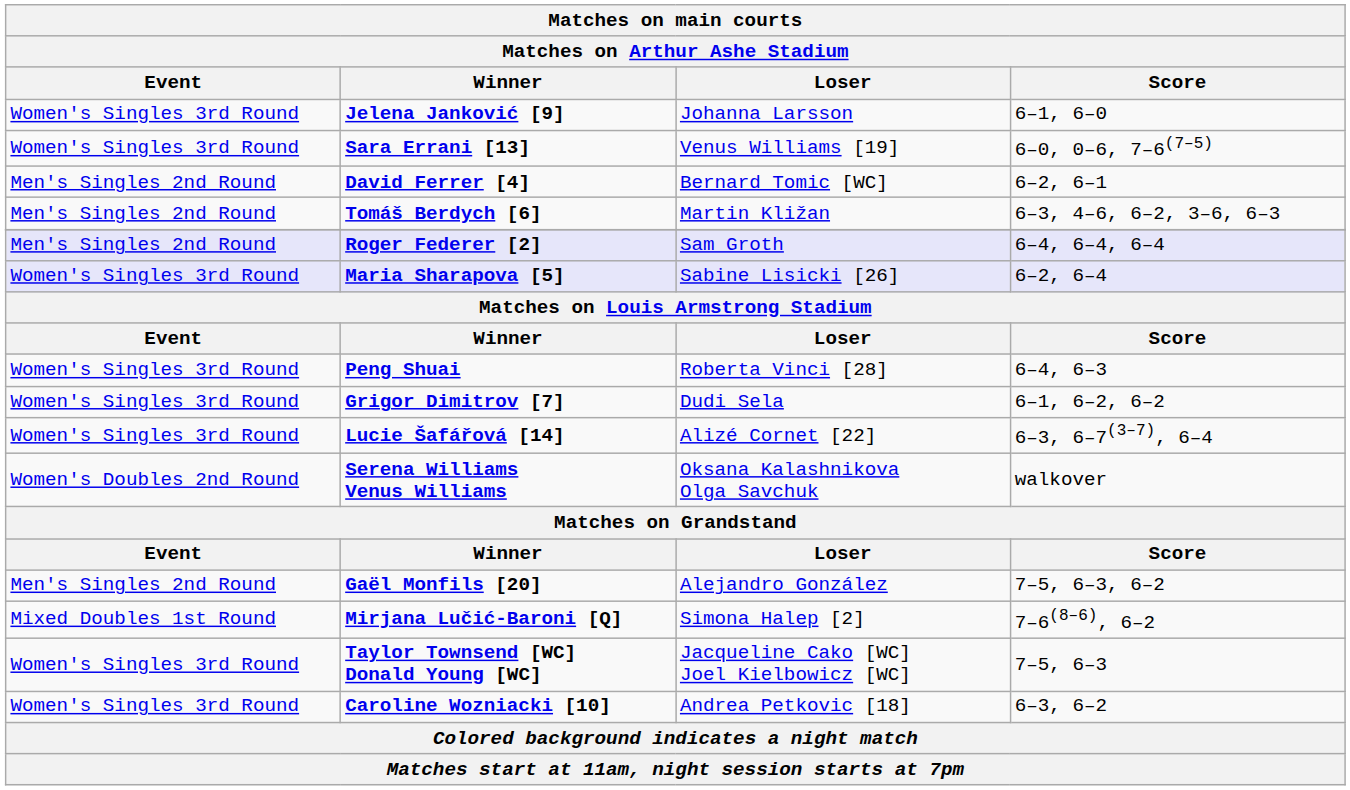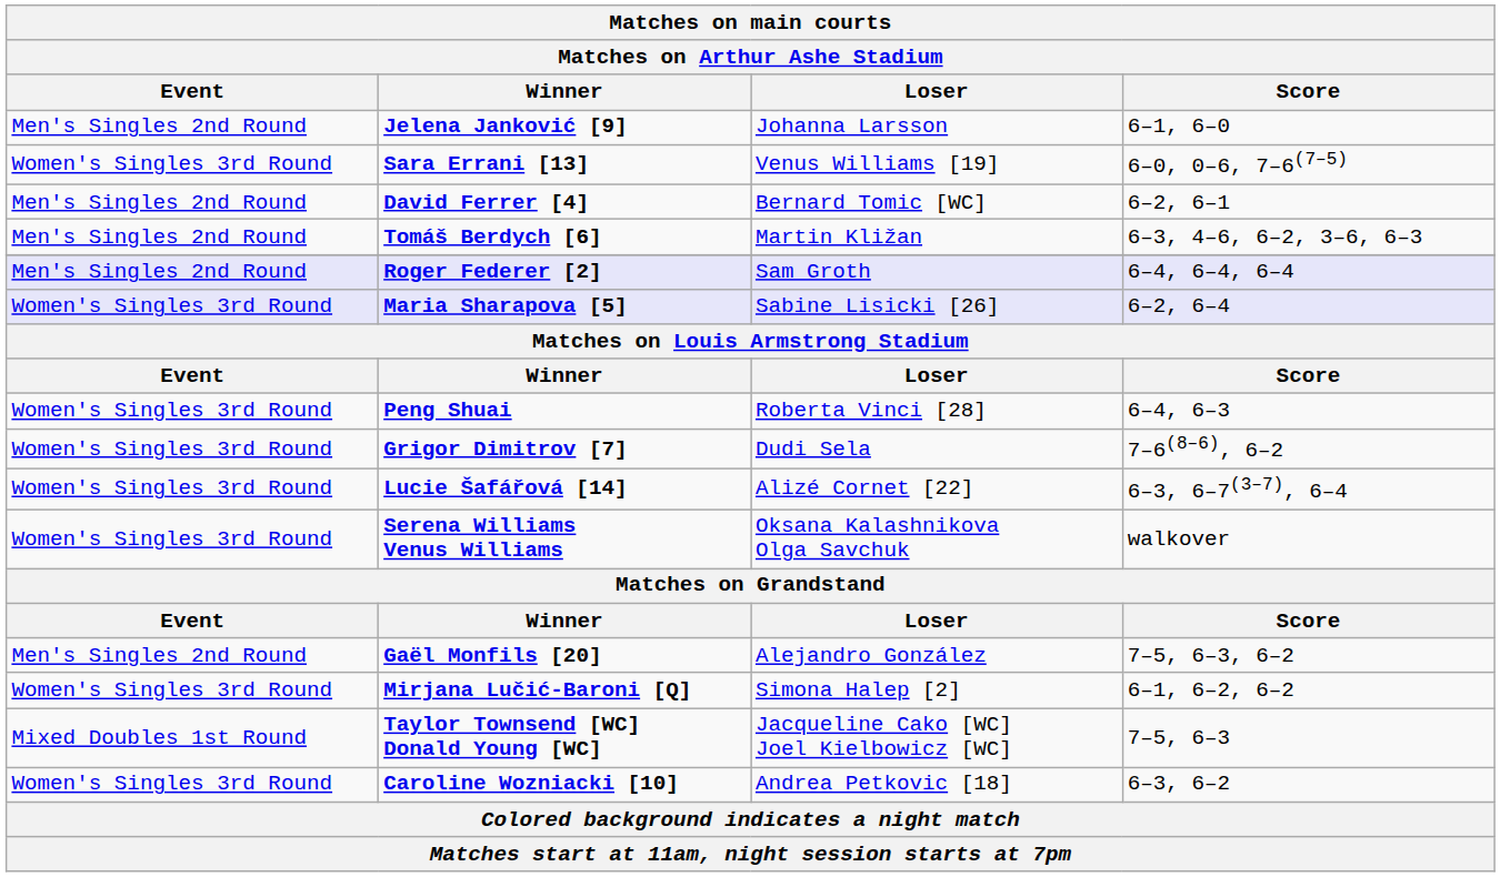Jelena Janković [9] | Event: Women's Singles 3rd Round -> Men's Singles 2nd Round
Grigor Dimitrov [7] | Score: 6–1, 6–2, 6–2 -> 7–6(8–6), 6–2
Serena Williams Venus Williams | Event: Women's Doubles 2nd Round -> Women's Singles 3rd Round
Mirjana Lučić-Baroni [Q] | Event: Mixed Doubles 1st Round -> Women's Singles 3rd Round
Mirjana Lučić-Baroni [Q] | Score: 7–6(8–6), 6–2 -> 6–1, 6–2, 6–2
Taylor Townsend [WC] Donald Young [WC] | Event: Women's Singles 3rd Round -> Mixed Doubles 1st Round
